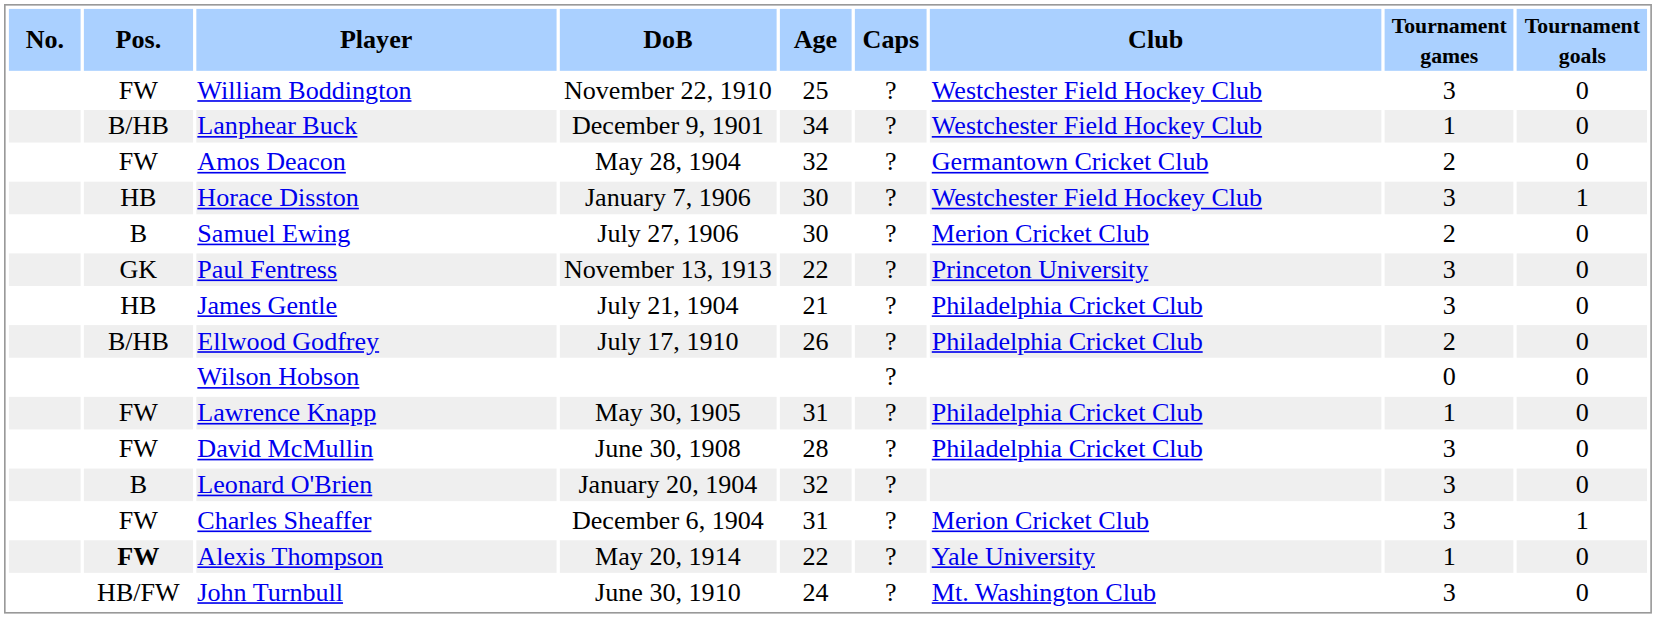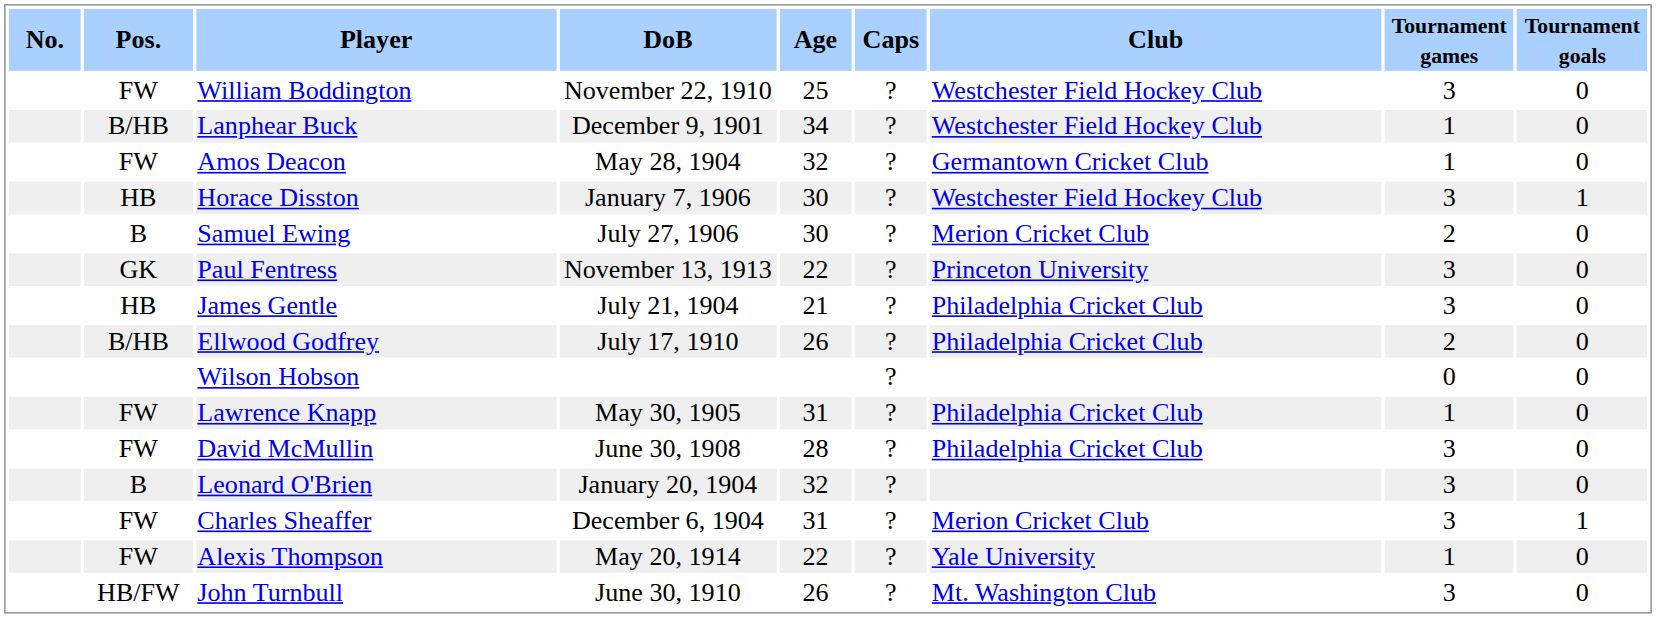Amos Deacon | Tournament games: 2 -> 1
Alexis Thompson | Pos.: bold -> normal
John Turnbull | Age: 24 -> 26
